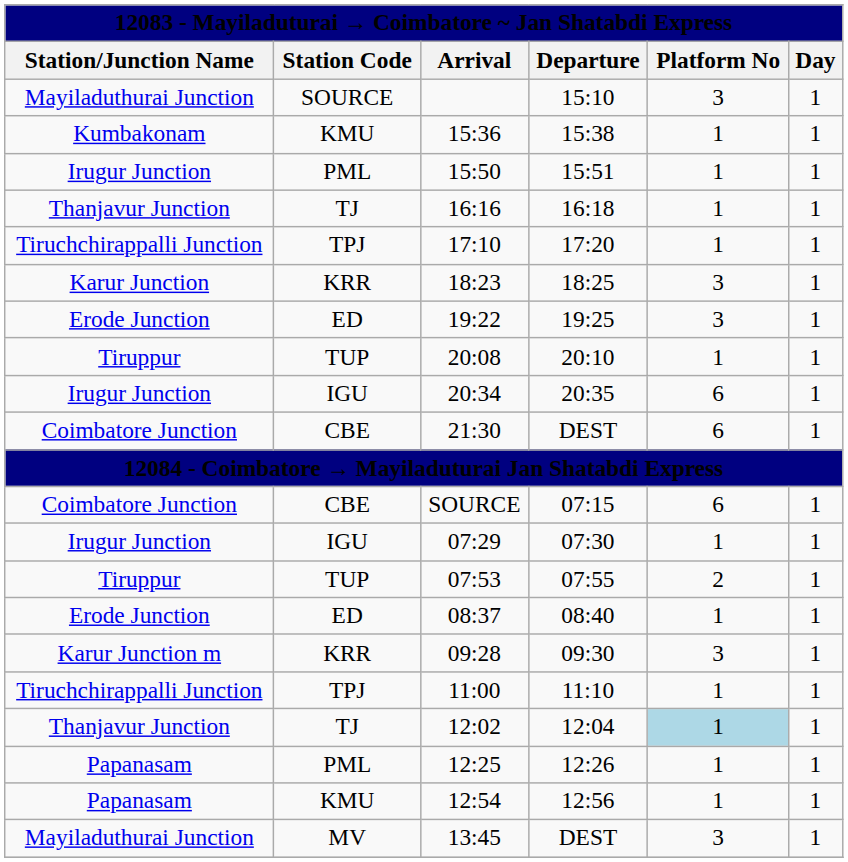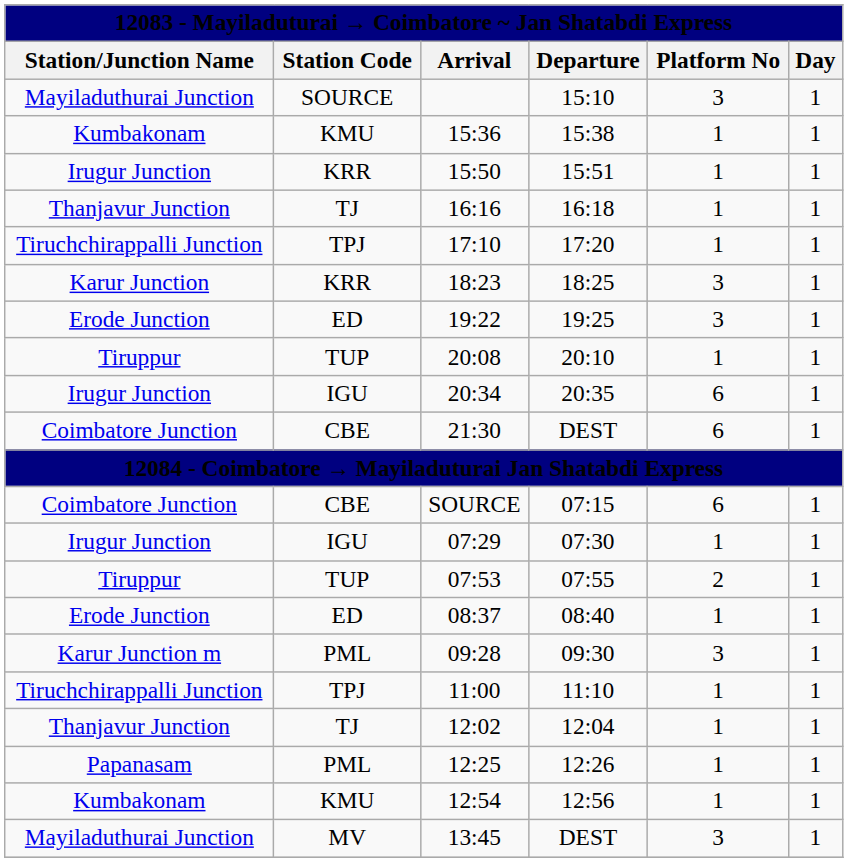15:50 | Station Code: PML -> KRR
09:28 | Station Code: KRR -> PML
12:02 | Platform No: lightblue background -> no background
12:54 | Station/Junction Name: Papanasam -> Kumbakonam
